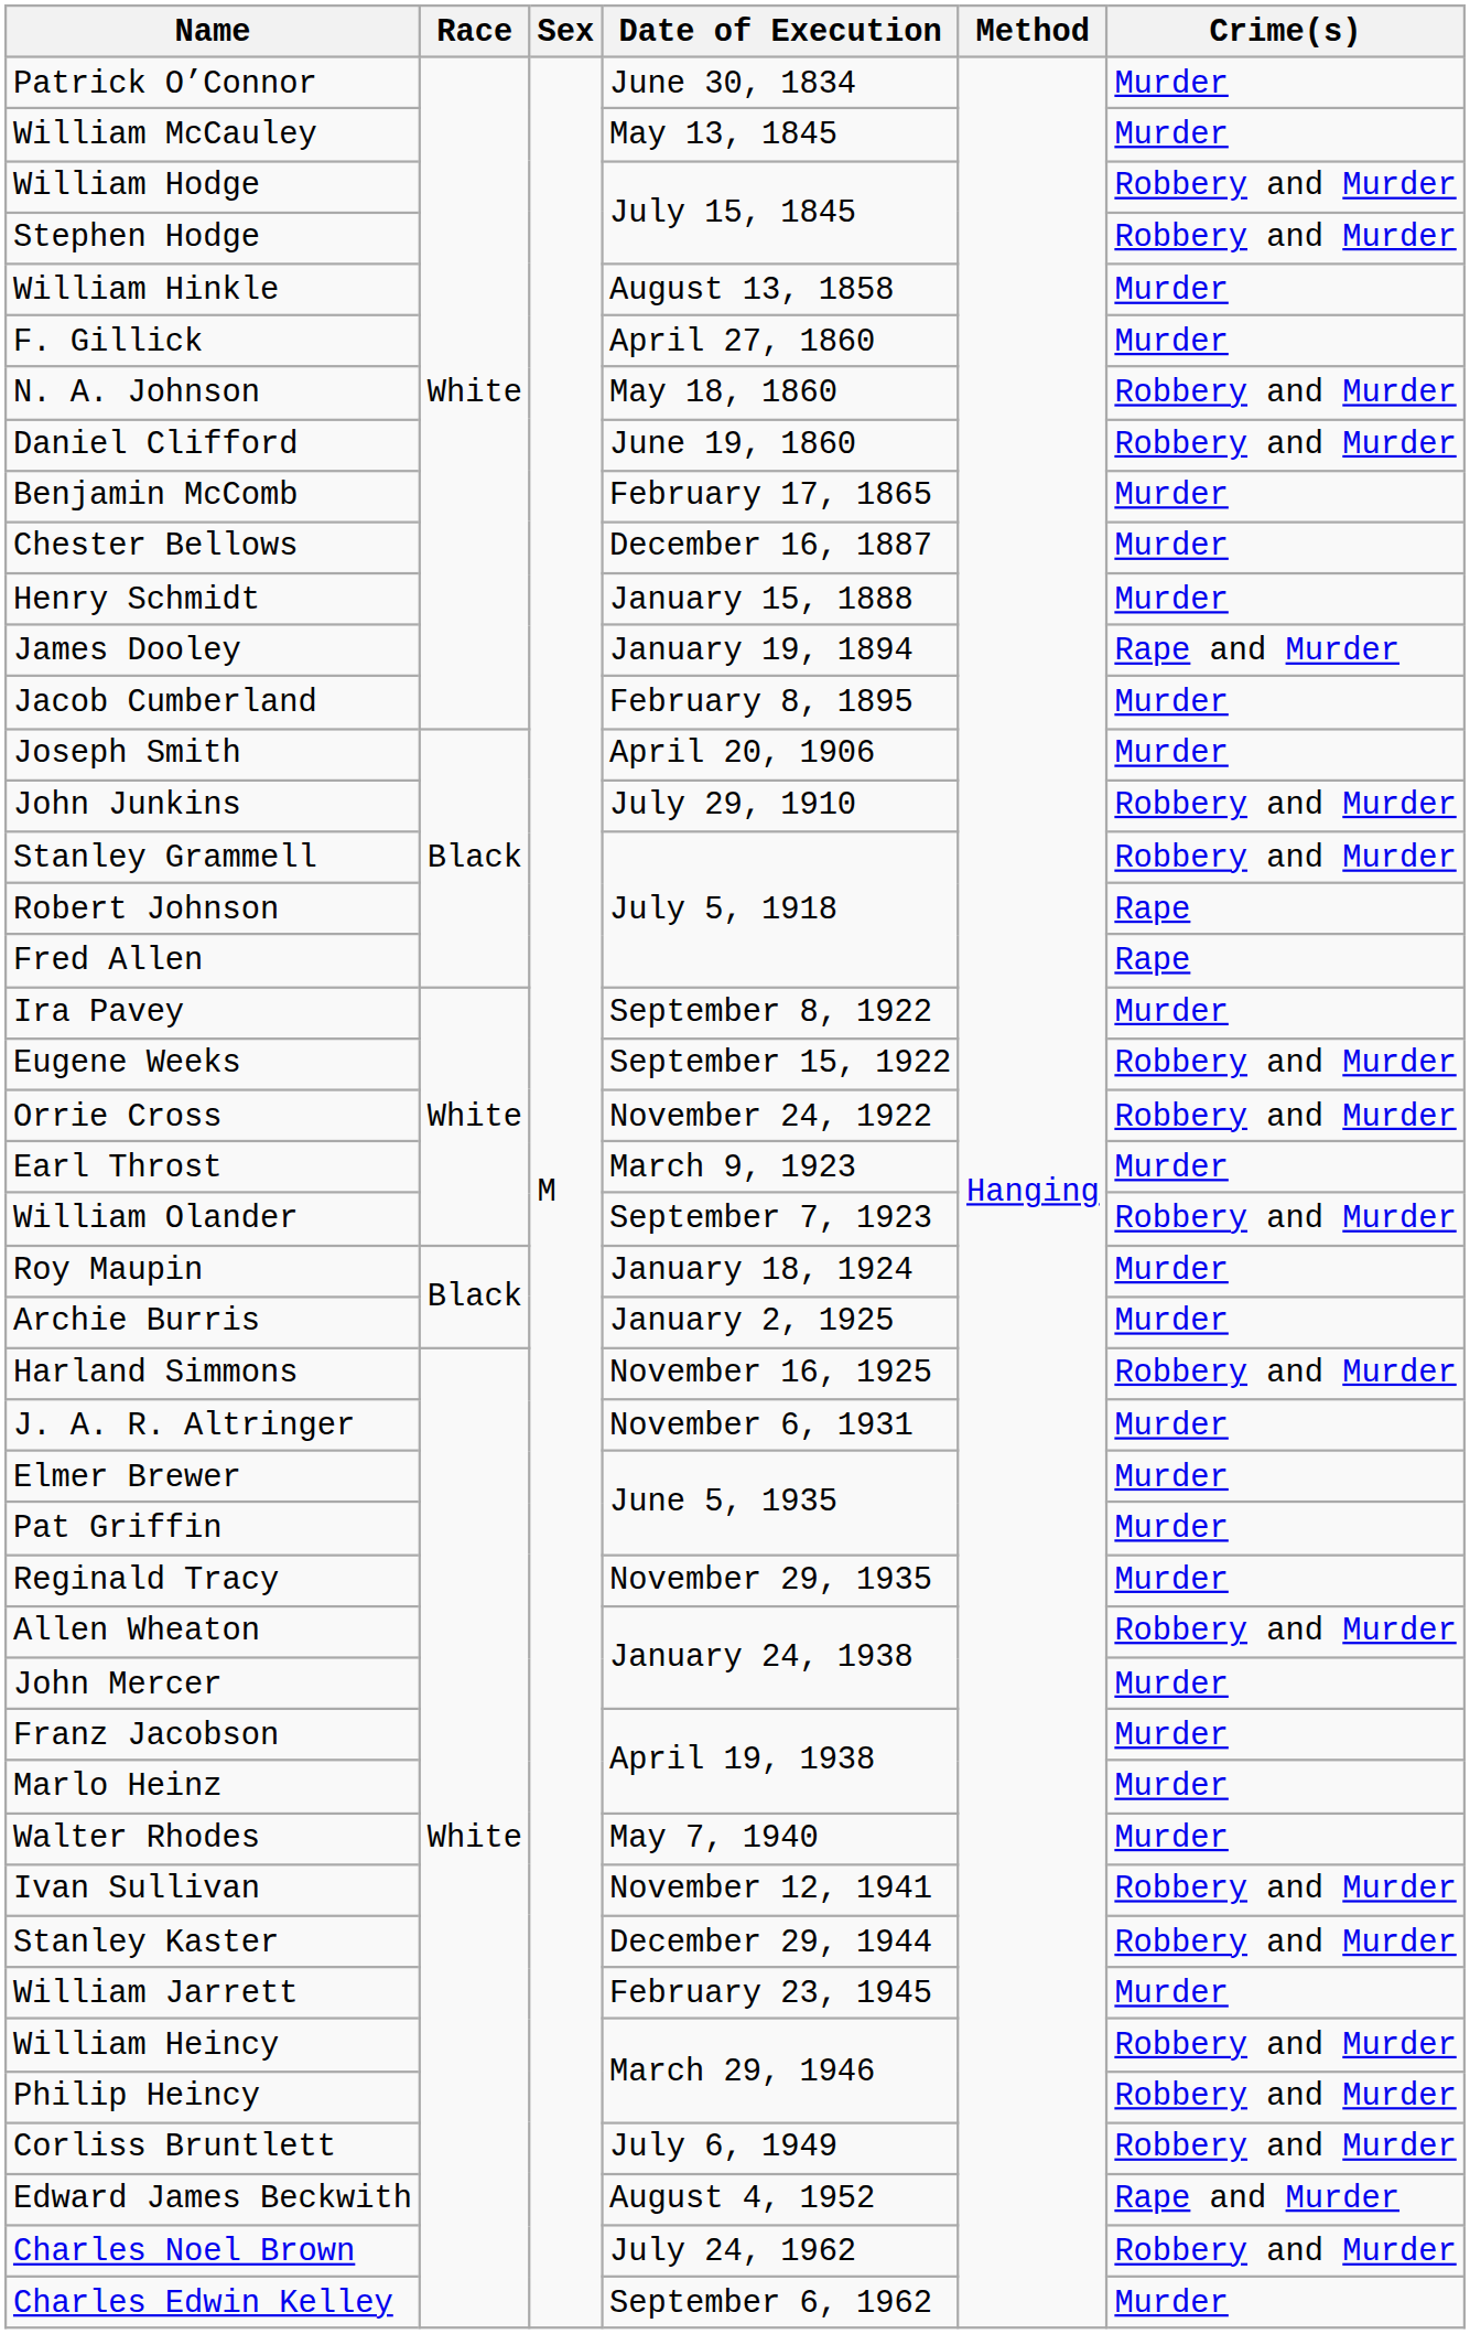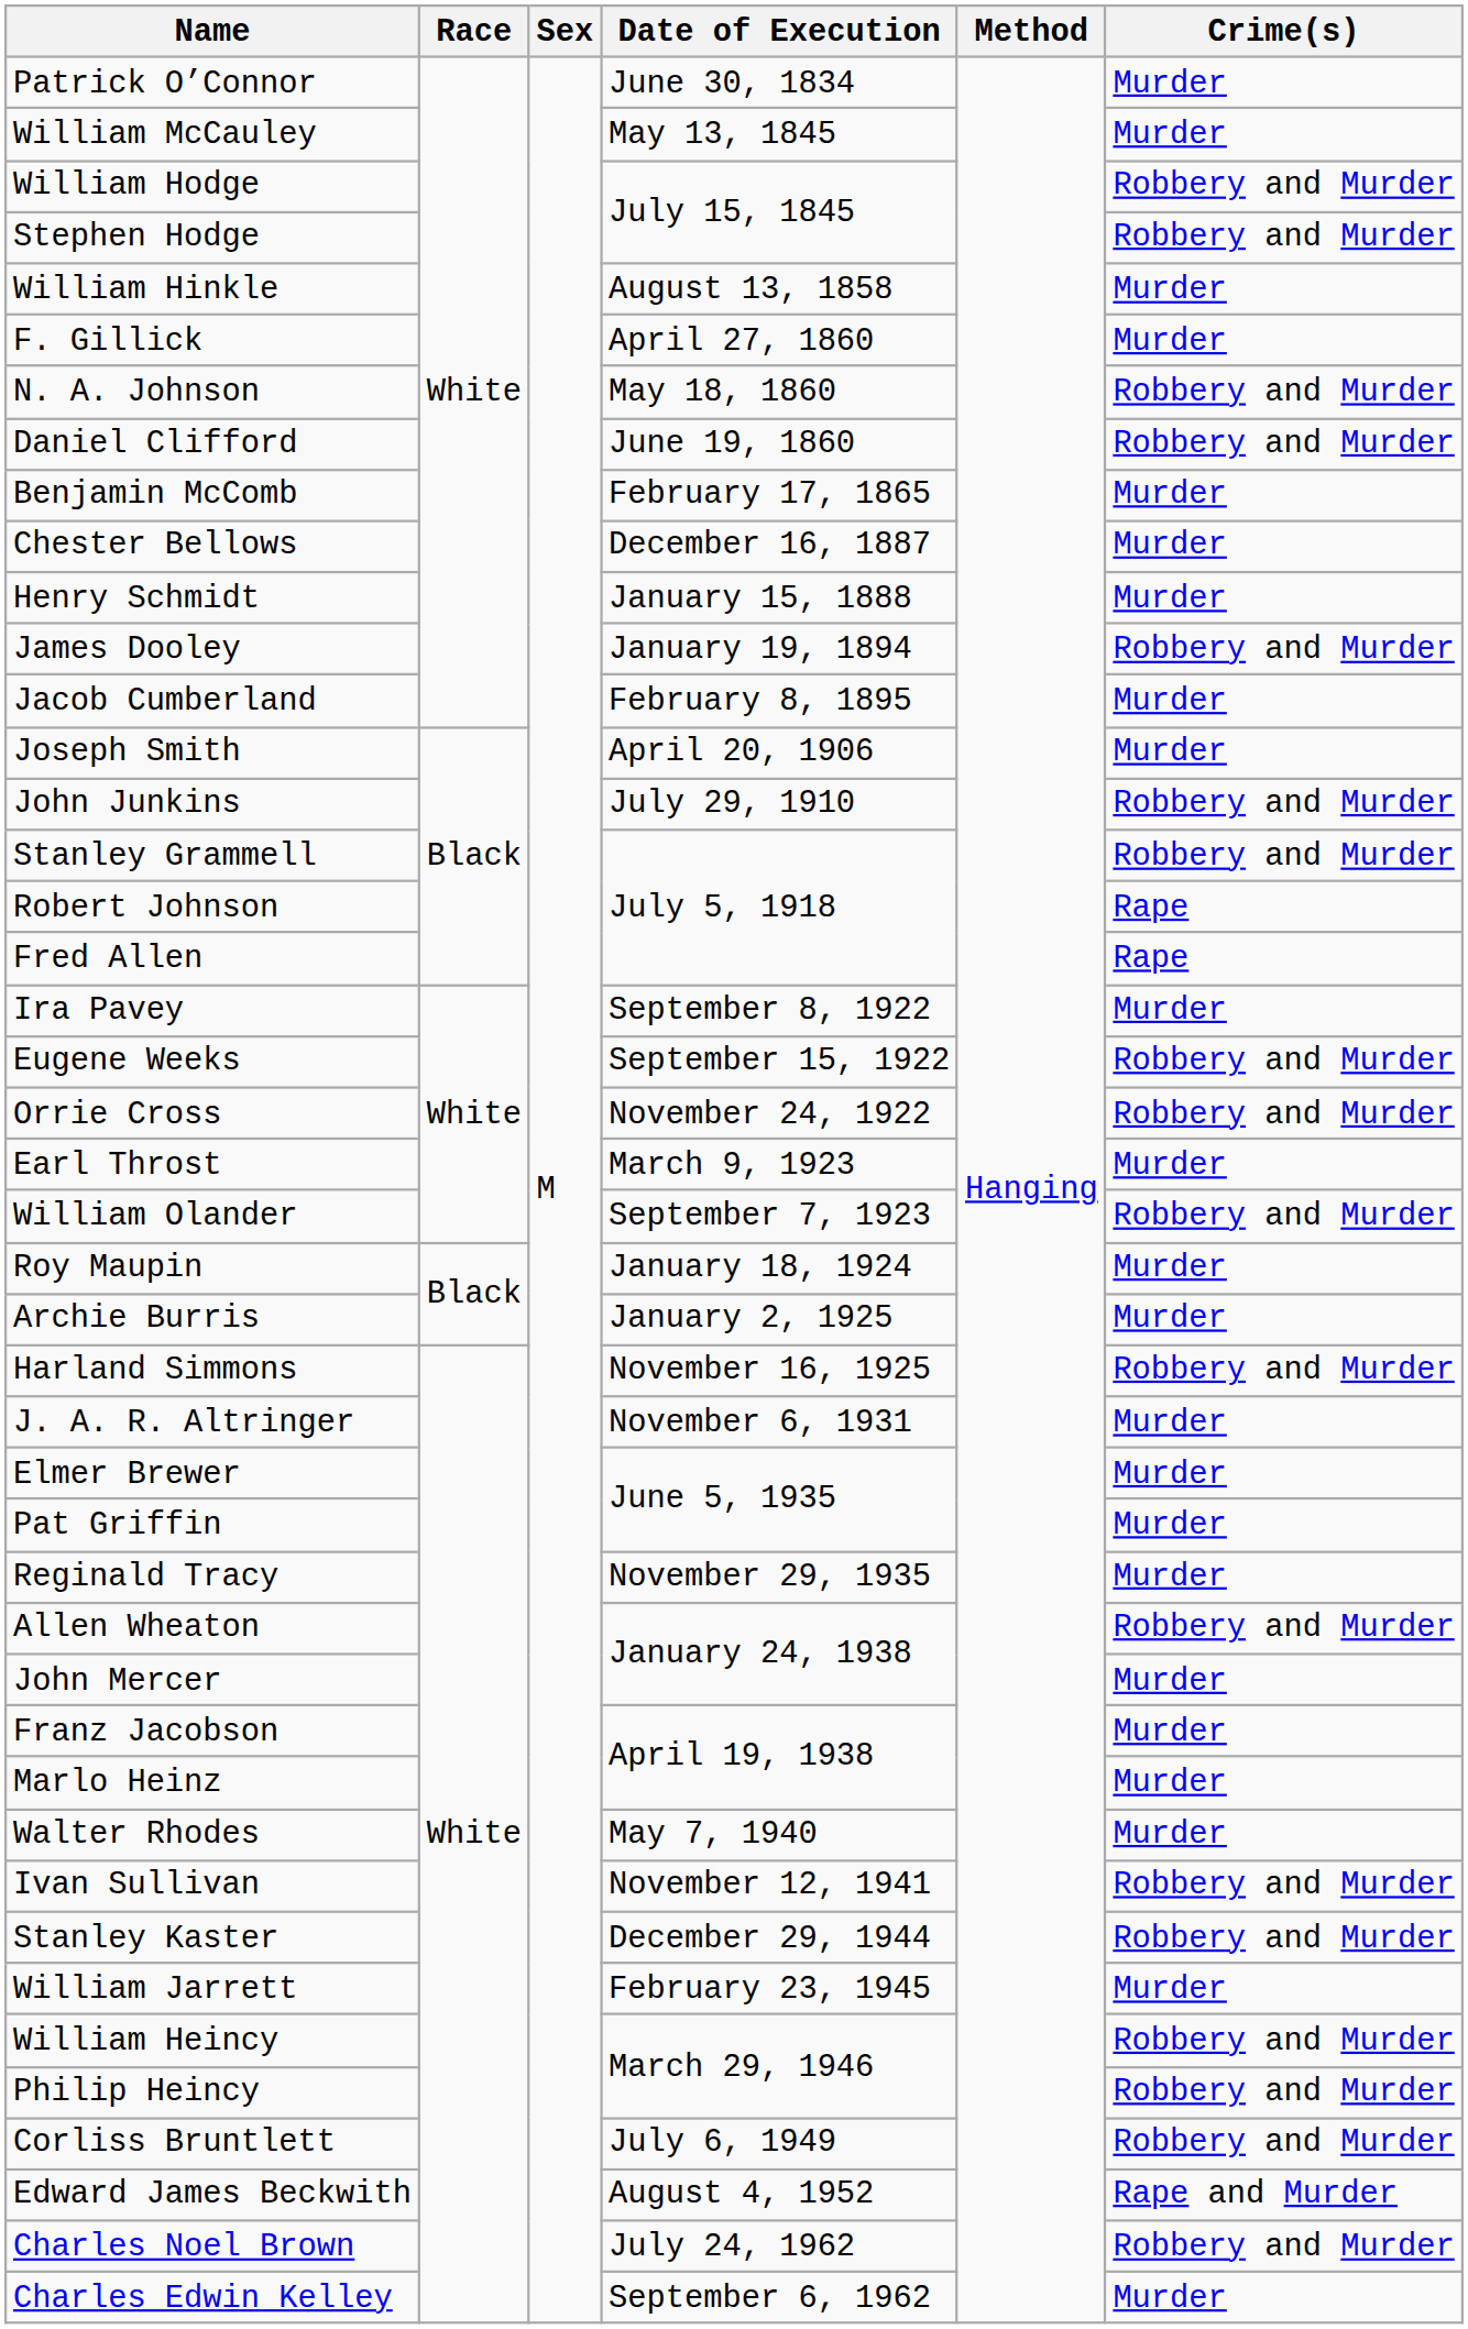James Dooley | Crime(s): Rape and Murder -> Robbery and Murder
